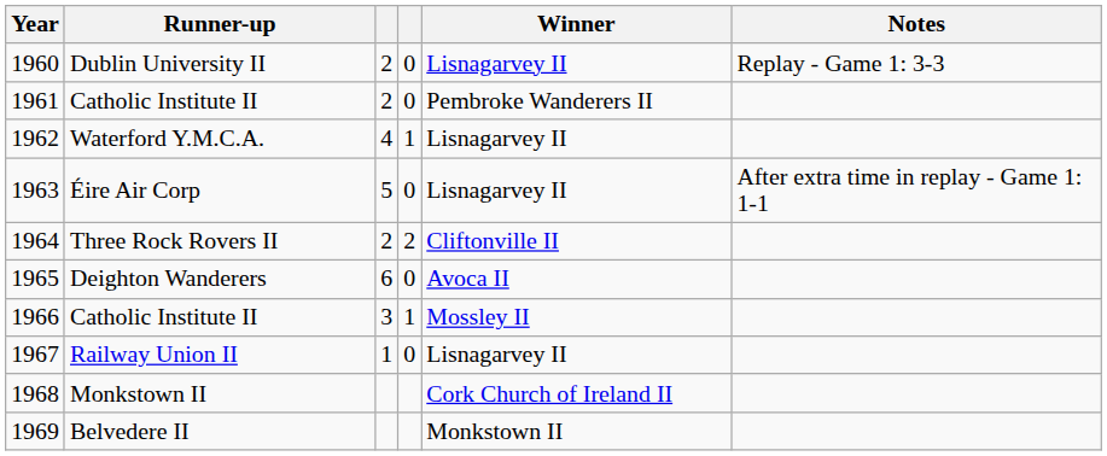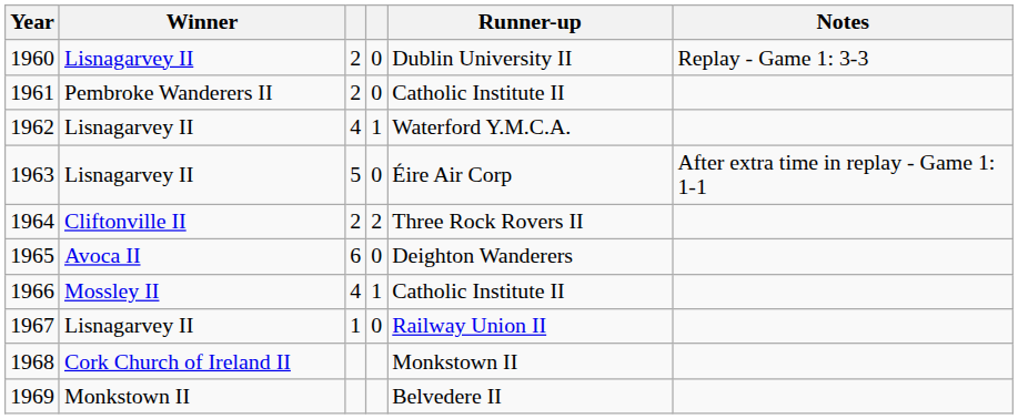columns swapped: Winner <-> Runner-up
1966 | column 3: 3 -> 4
